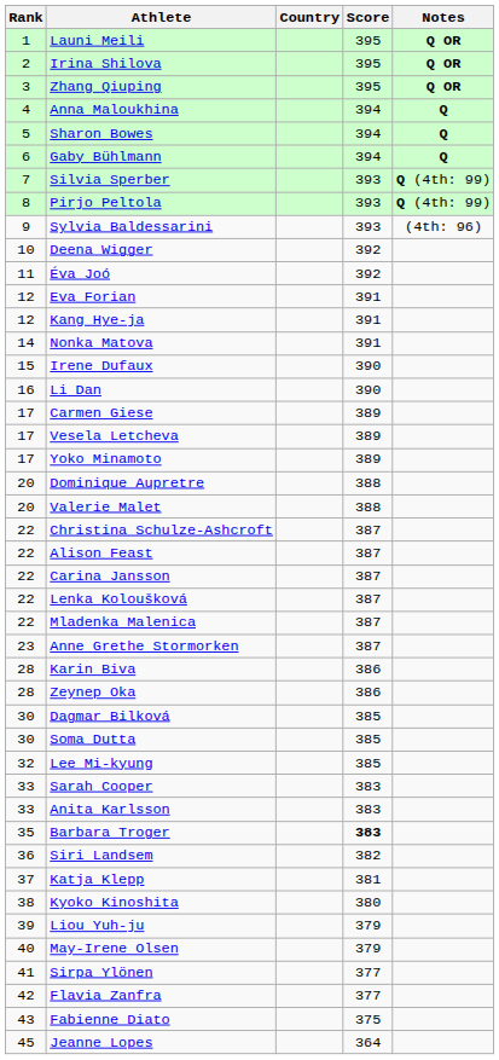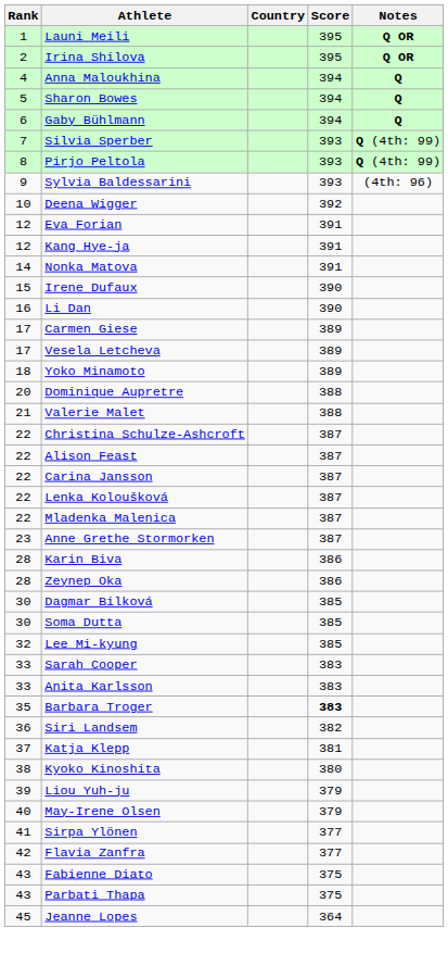- row: 3 | Zhang Qiuping | 395 | Q OR
- row: 11 | Éva Joó | 392
Yoko Minamoto | Rank: 17 -> 18
Valerie Malet | Rank: 20 -> 21
+ row: 43 | Parbati Thapa | 375
